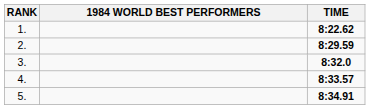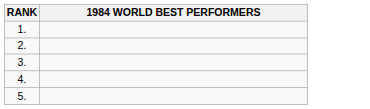- column: TIME | 8:22.62 | 8:29.59 | 8:32.0 | 8:33.57 | 8:34.91
